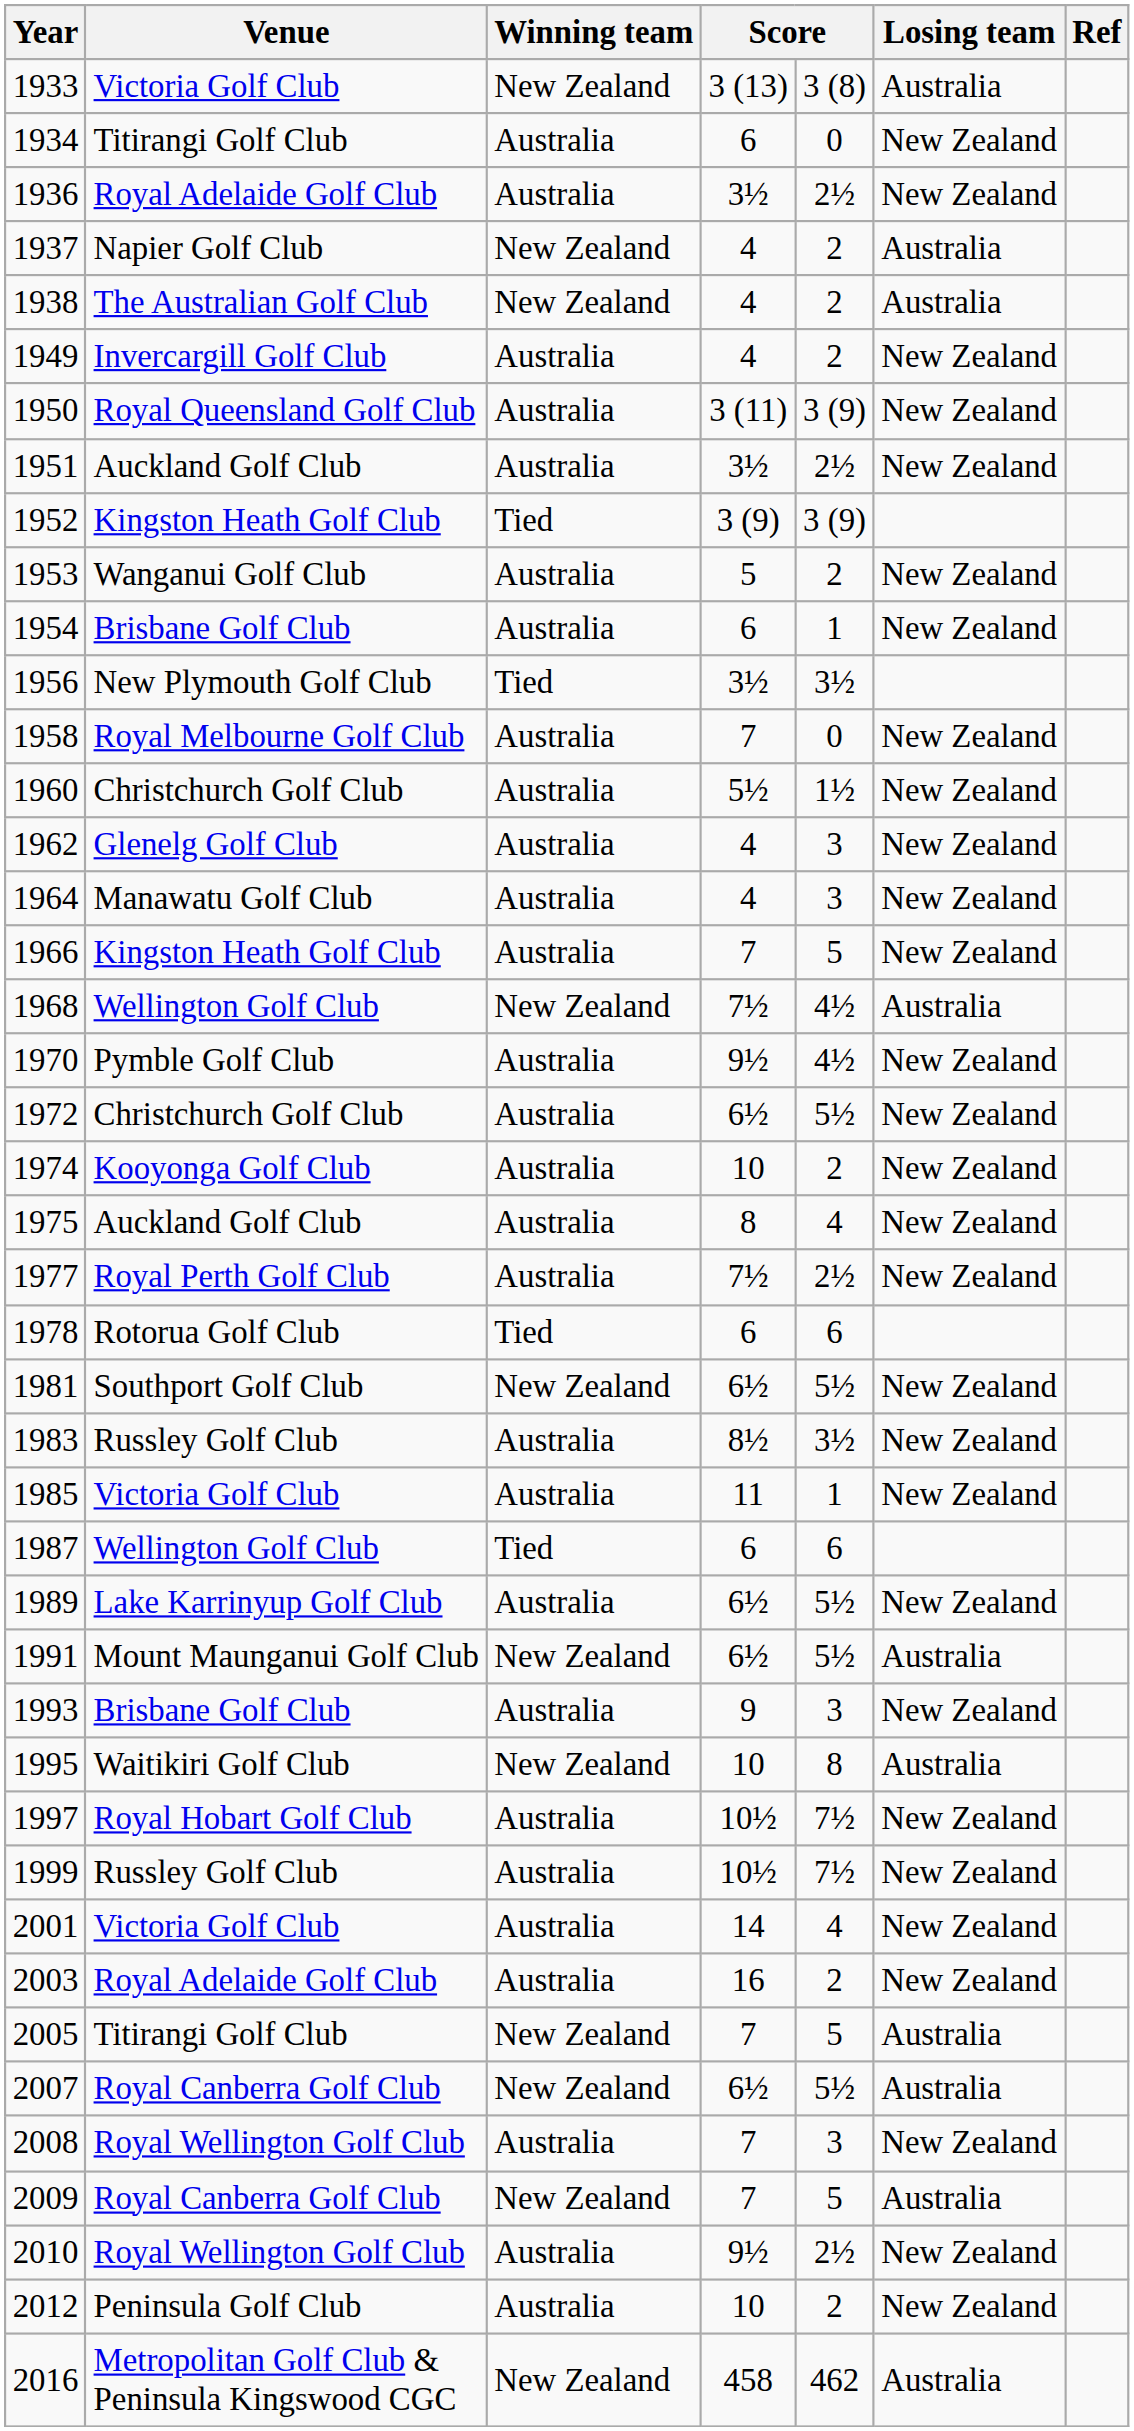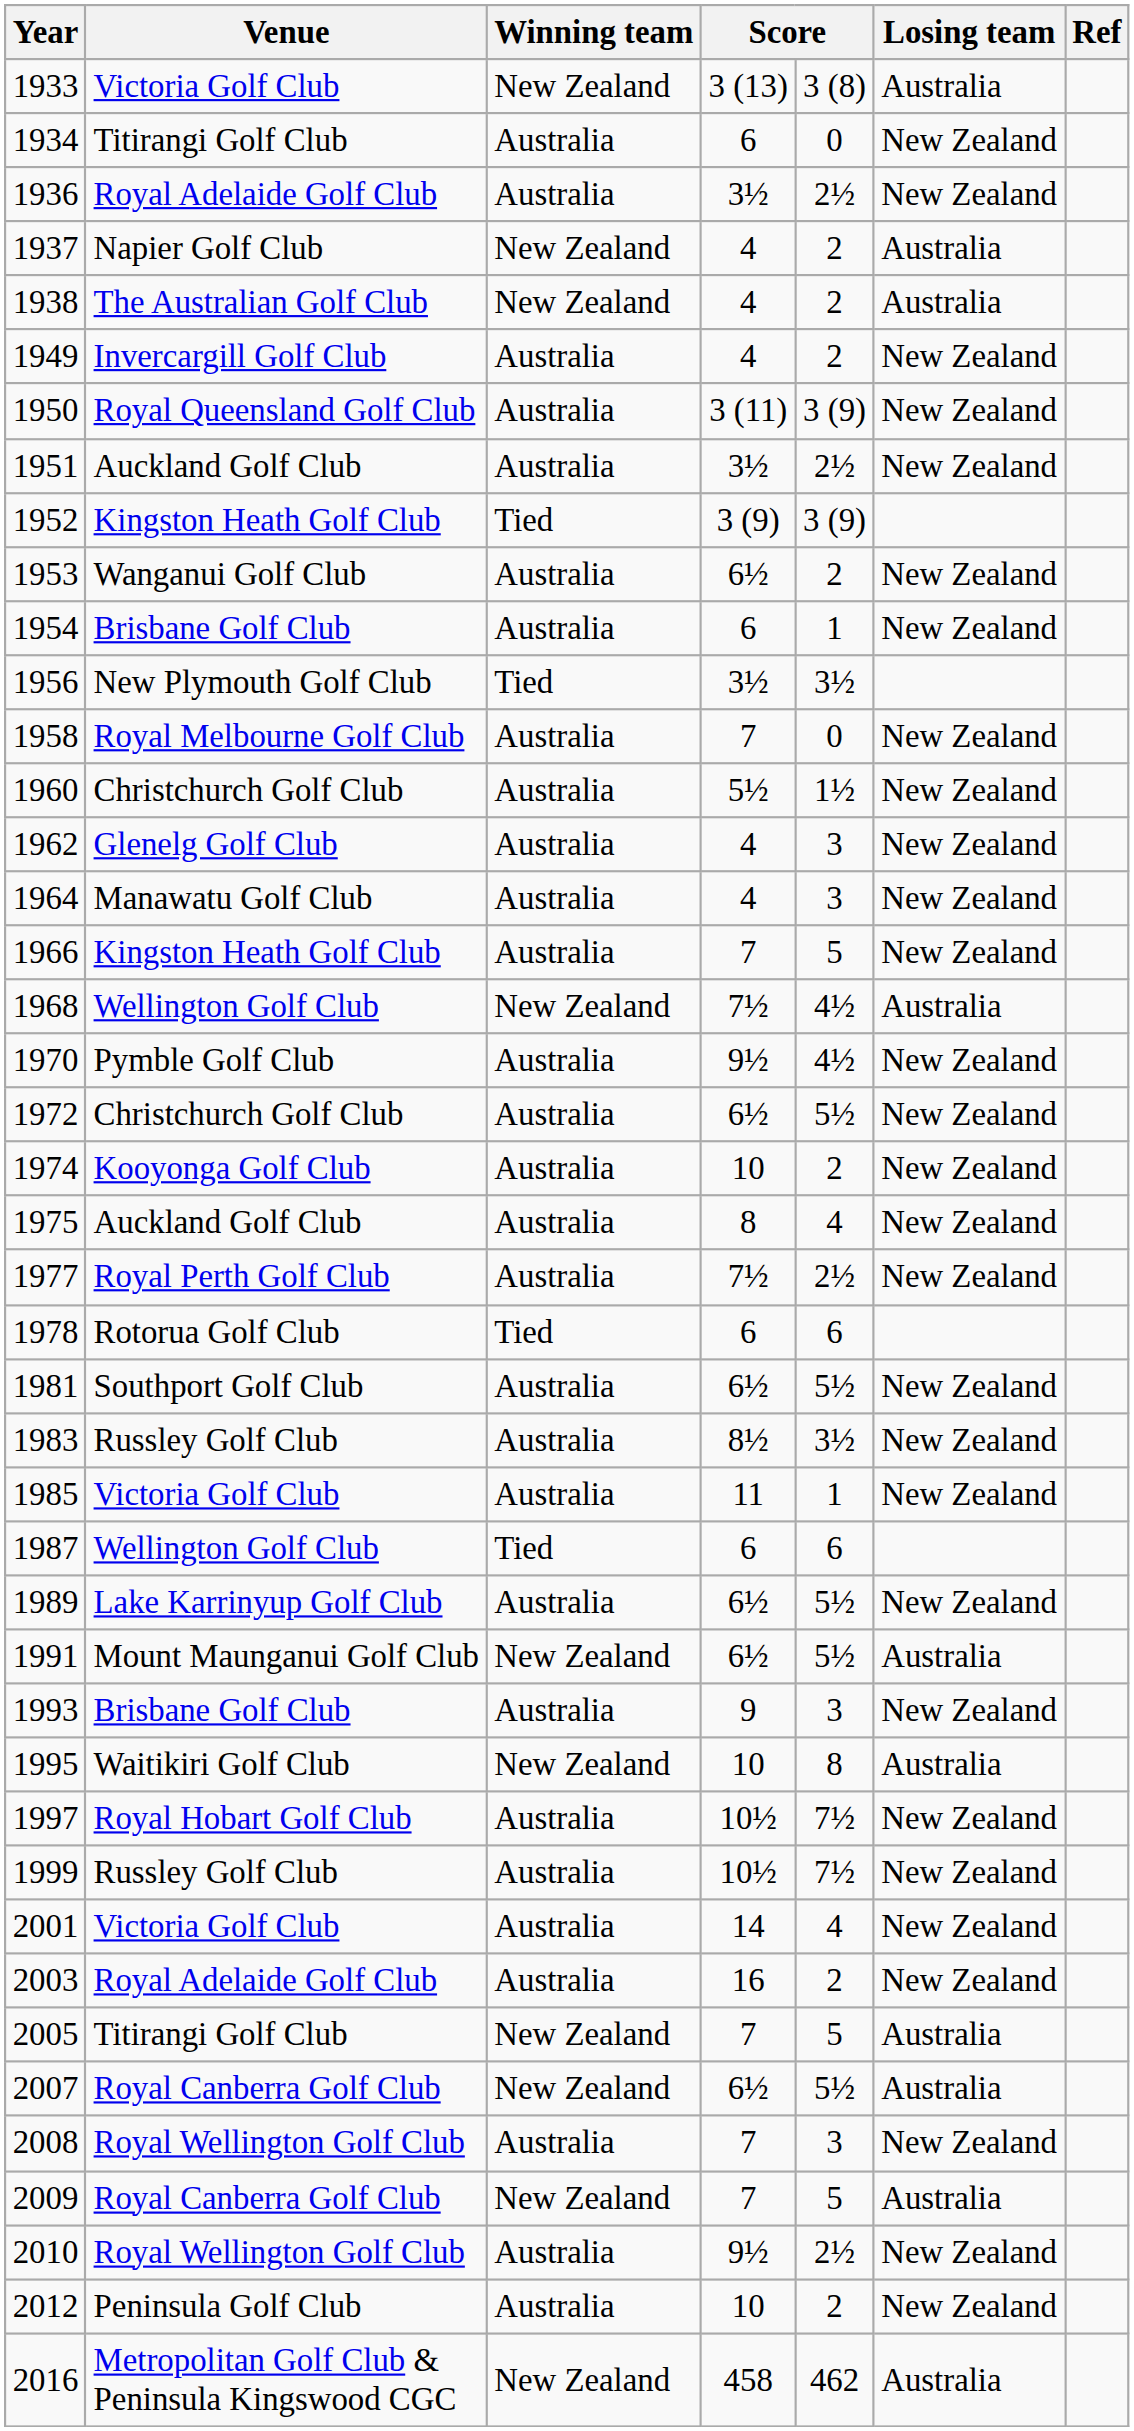1953 | column 4: 5 -> 6½
1981 | Winning team: New Zealand -> Australia
